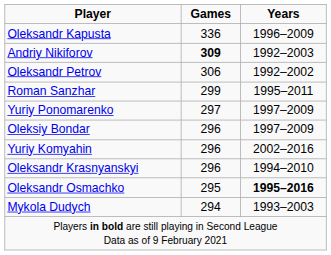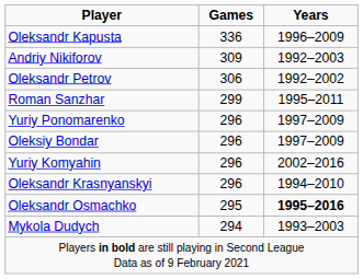Andriy Nikiforov | Games: bold -> normal
Yuriy Ponomarenko | Games: 297 -> 296
